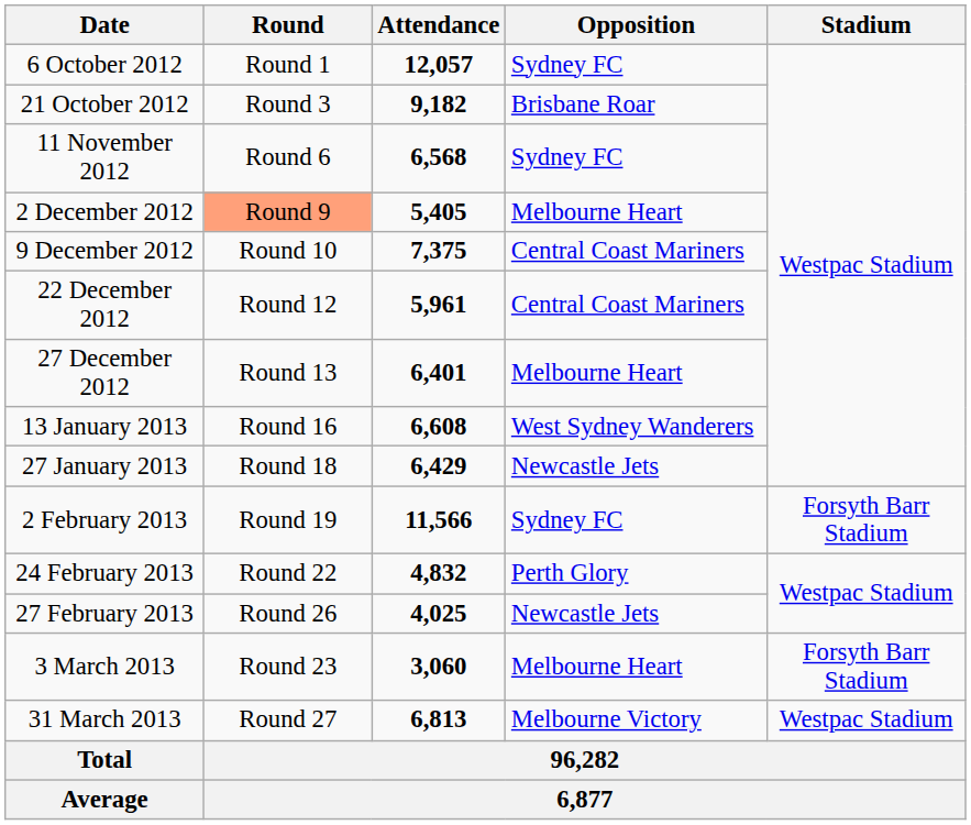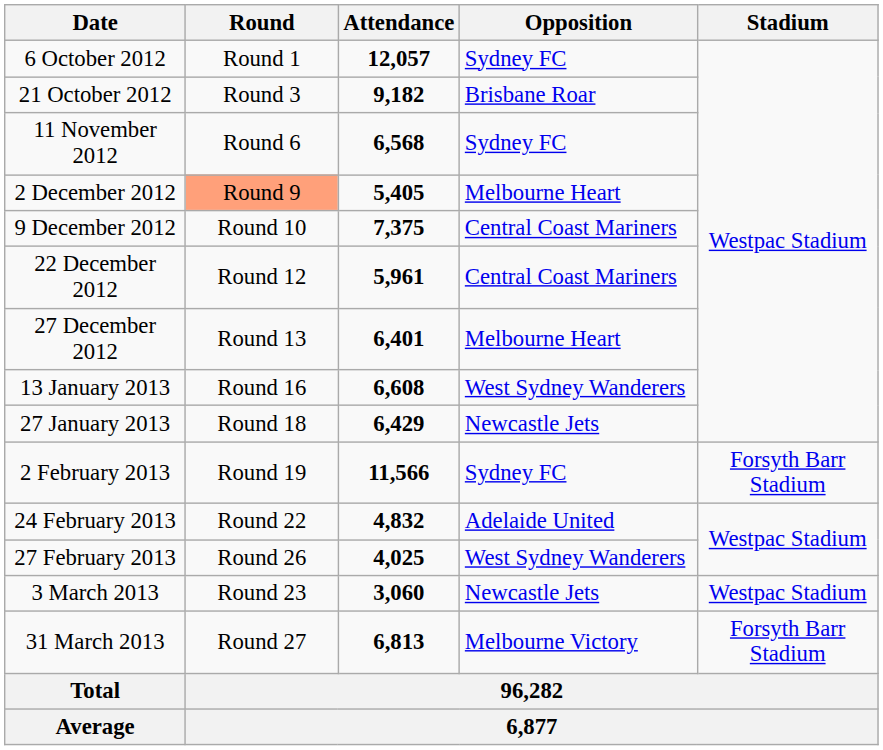24 February 2013 | Opposition: Perth Glory -> Adelaide United
27 February 2013 | Opposition: Newcastle Jets -> West Sydney Wanderers
3 March 2013 | Opposition: Melbourne Heart -> Newcastle Jets
3 March 2013 | Stadium: Forsyth Barr Stadium -> Westpac Stadium
31 March 2013 | Stadium: Westpac Stadium -> Forsyth Barr Stadium
